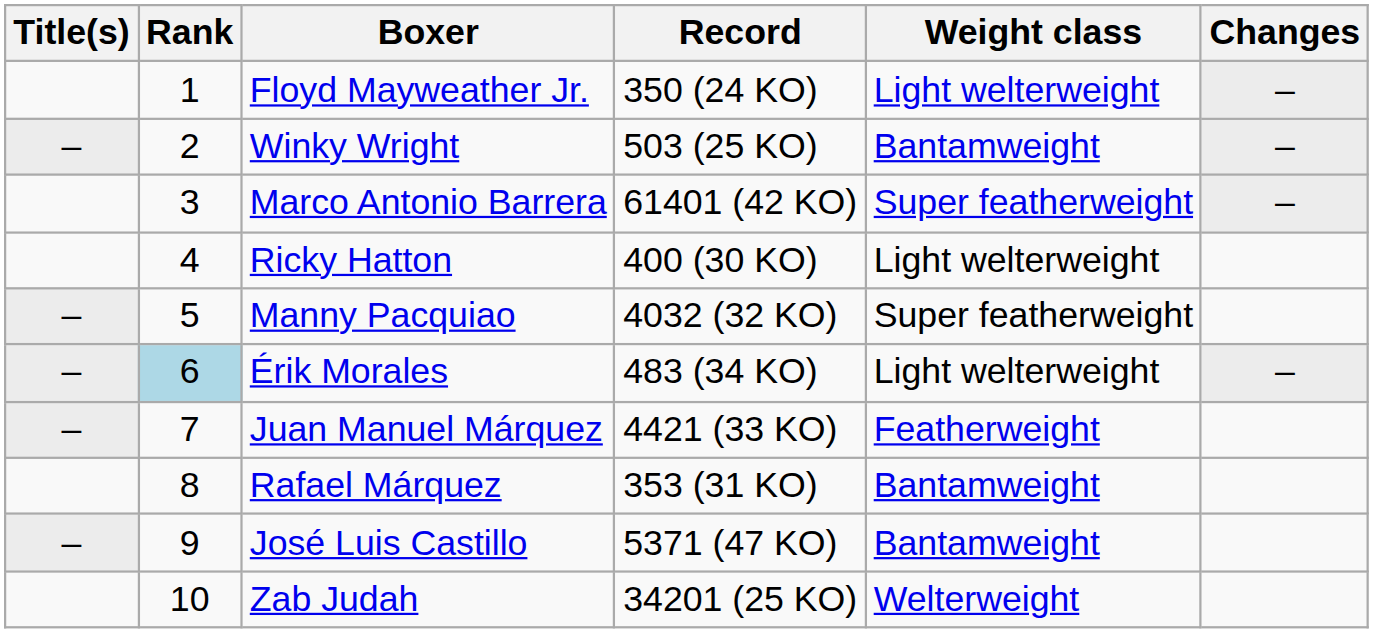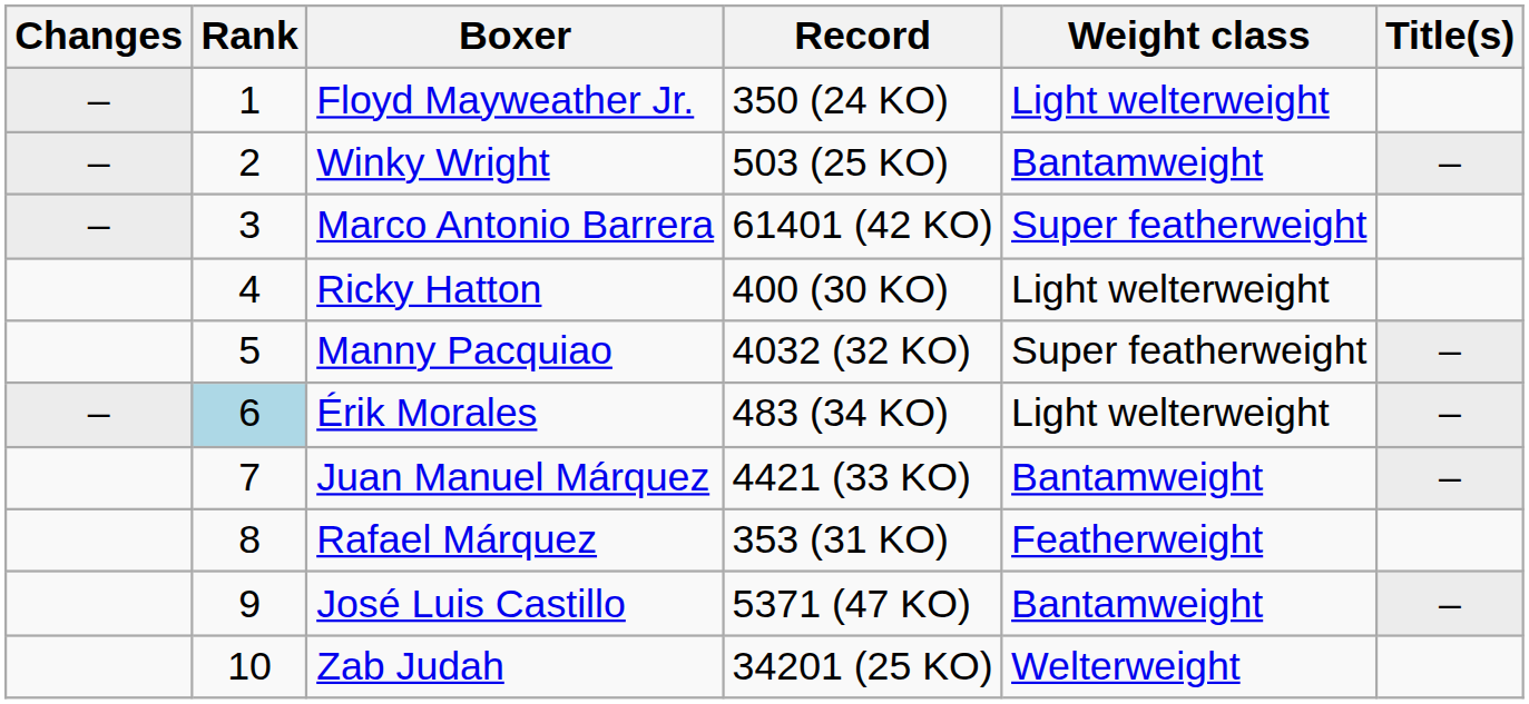columns swapped: Changes <-> Title(s)
Juan Manuel Márquez | Weight class: Featherweight -> Bantamweight
Rafael Márquez | Weight class: Bantamweight -> Featherweight
